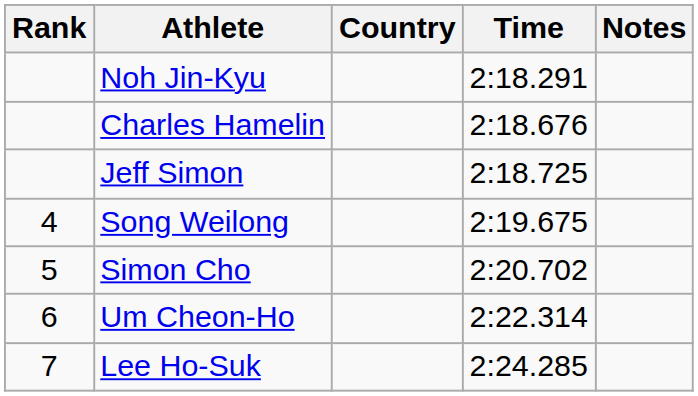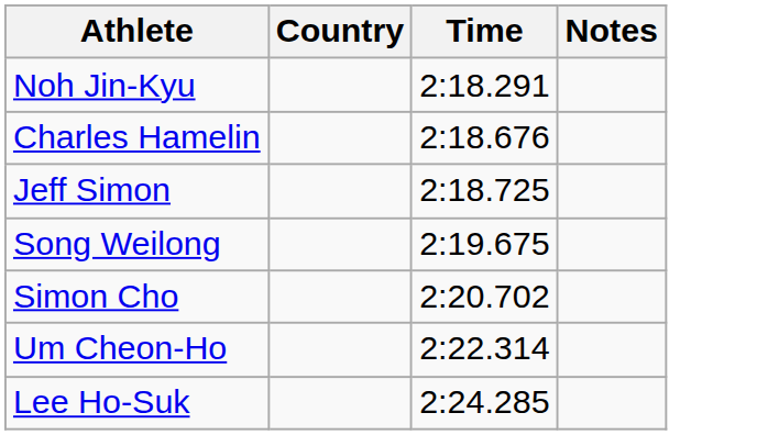- column: Rank | 4 | 5 | 6 | 7
